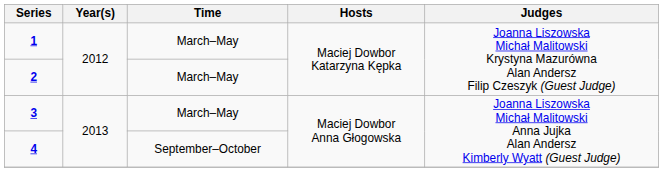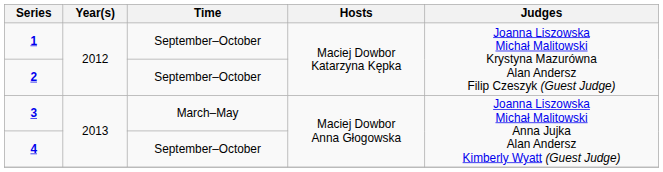1 | Time: March–May -> September–October
2 | Time: March–May -> September–October
